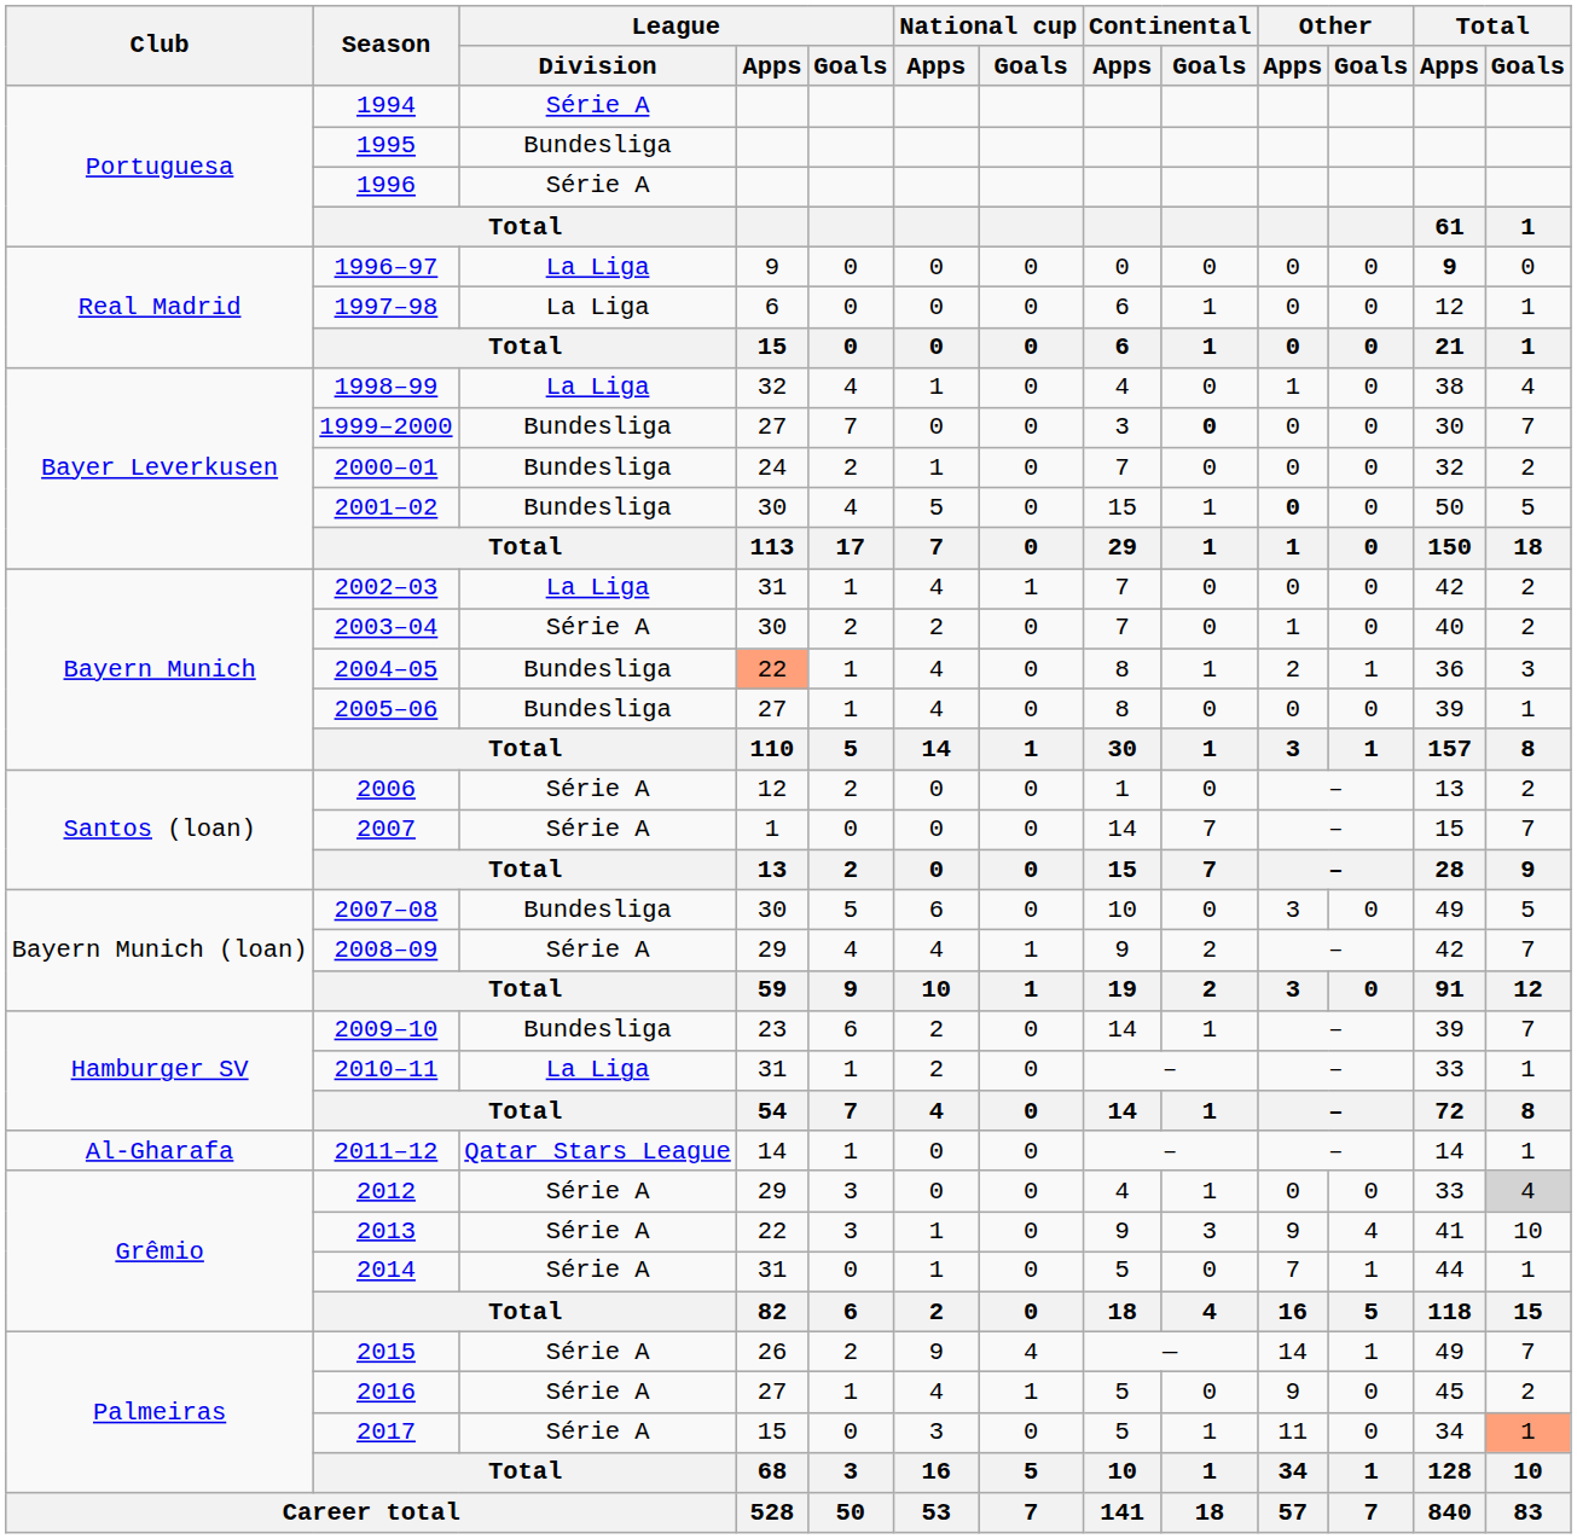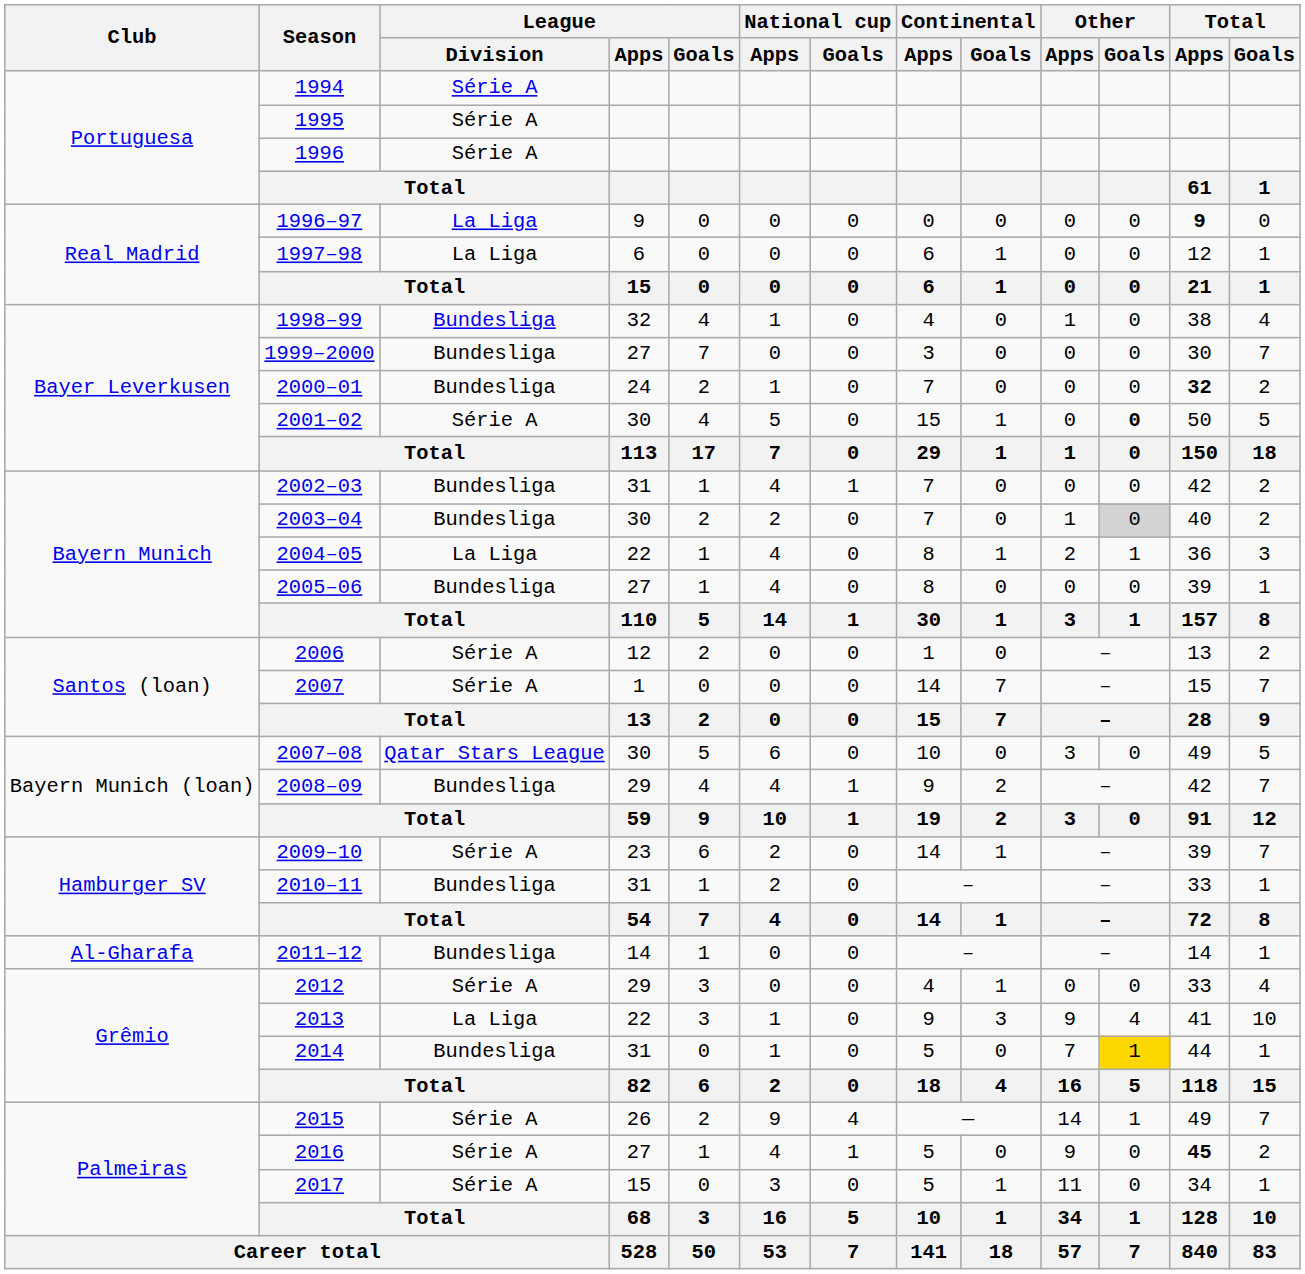1995 | League / Division: Bundesliga -> Série A
1998–99 | League / Division: La Liga -> Bundesliga
1999–2000 | Continental / Goals: bold -> normal
2000–01 | Total / Apps: normal -> bold
2001–02 | League / Division: Bundesliga -> Série A
2001–02 | Other / Apps: bold -> normal
2001–02 | Other / Goals: normal -> bold
2002–03 | League / Division: La Liga -> Bundesliga
2003–04 | League / Division: Série A -> Bundesliga
2003–04 | Other / Goals: no background -> lightgrey background
2004–05 | League / Division: Bundesliga -> La Liga
2004–05 | League / Apps: lightsalmon background -> no background
2007–08 | League / Division: Bundesliga -> Qatar Stars League
2008–09 | League / Division: Série A -> Bundesliga
2009–10 | League / Division: Bundesliga -> Série A
2010–11 | League / Division: La Liga -> Bundesliga
2011–12 | League / Division: Qatar Stars League -> Bundesliga
2012 | Total / Goals: lightgrey background -> no background
2013 | League / Division: Série A -> La Liga
2014 | League / Division: Série A -> Bundesliga
2014 | Other / Goals: no background -> gold background
2016 | Total / Apps: normal -> bold
2017 | Total / Goals: lightsalmon background -> no background
